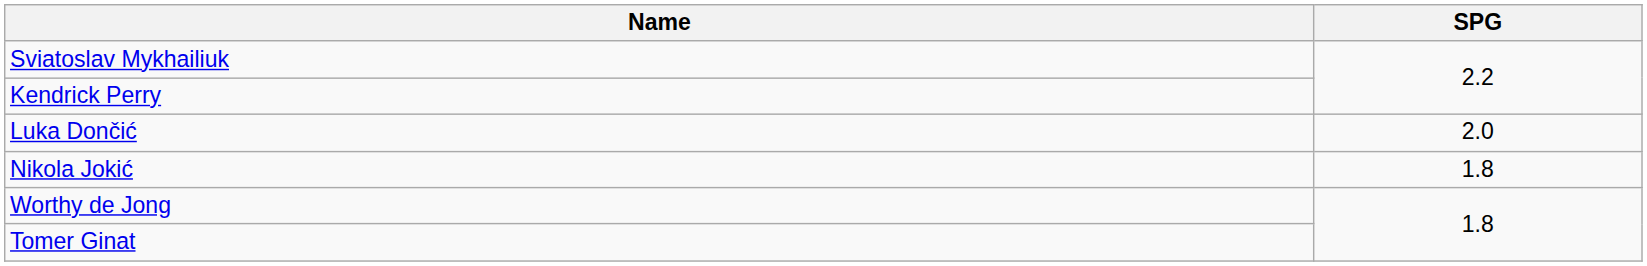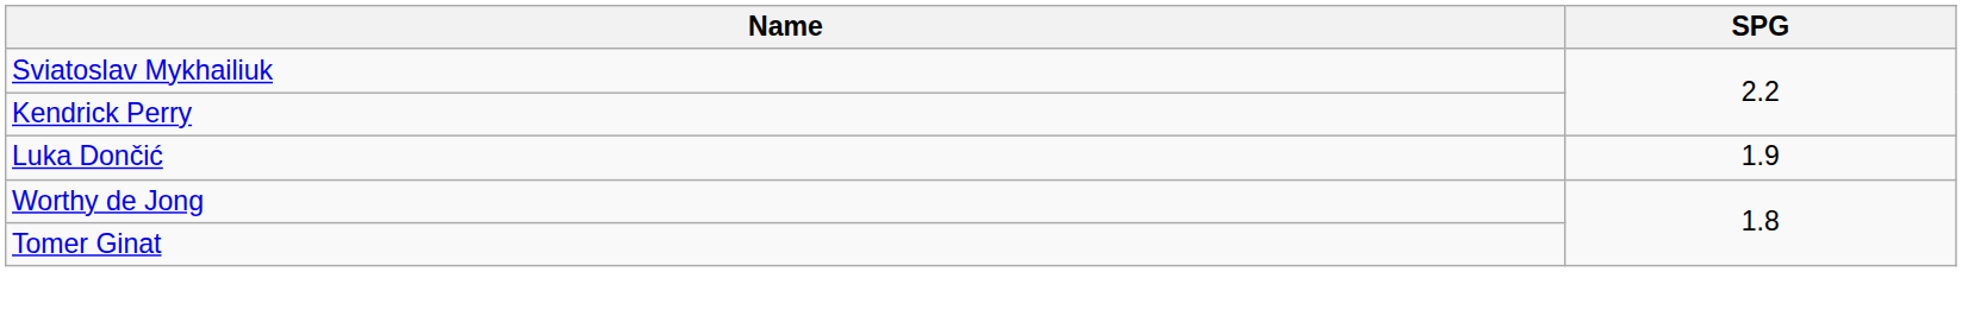Luka Dončić | SPG: 2.0 -> 1.9
- row: Nikola Jokić | 1.8
